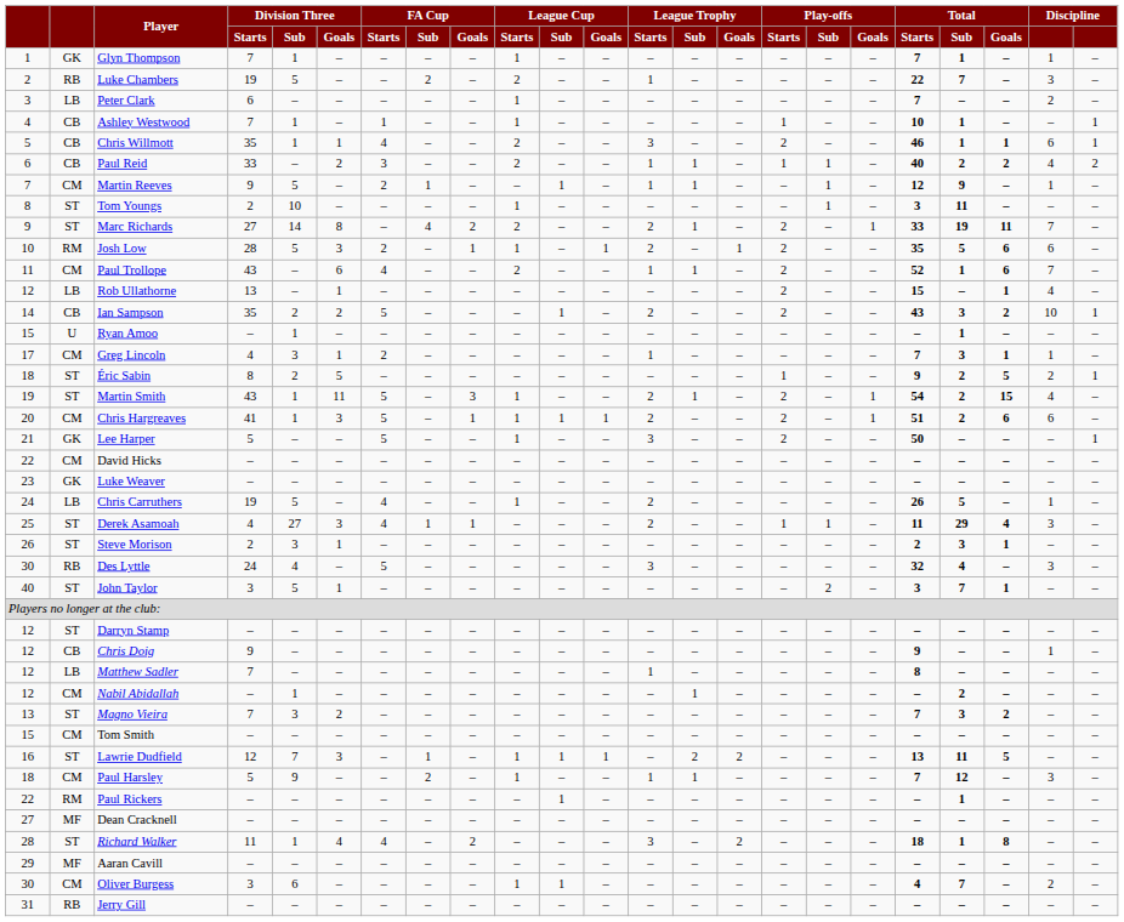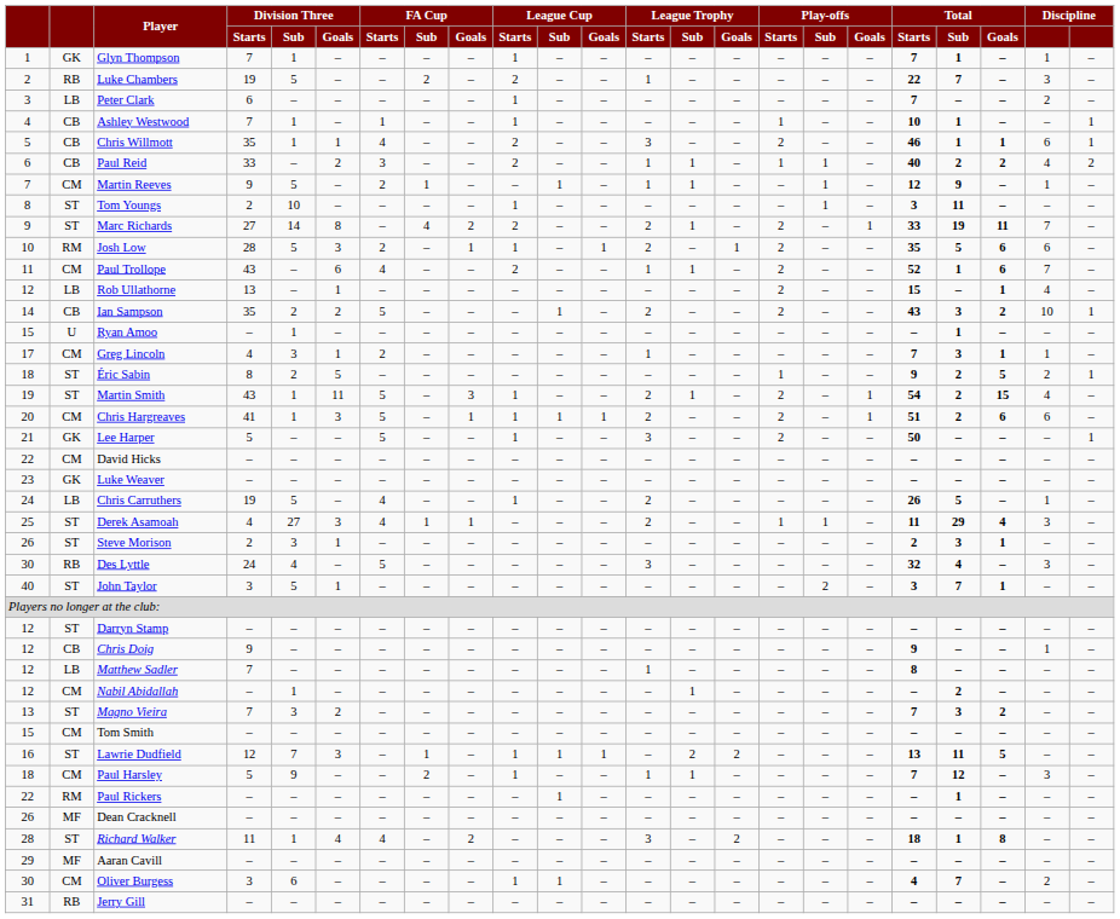Dean Cracknell | column 1: 27 -> 26
